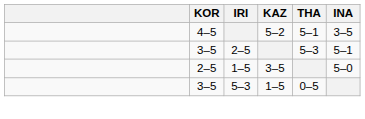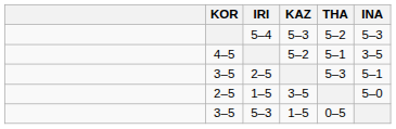+ row: 5–4 | 5–3 | 5–2 | 5–3
